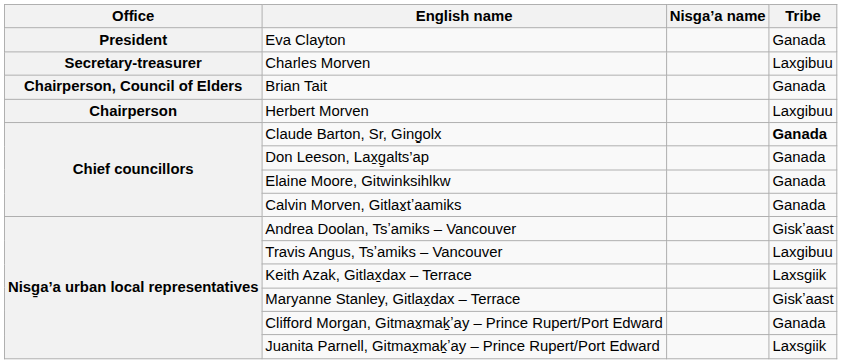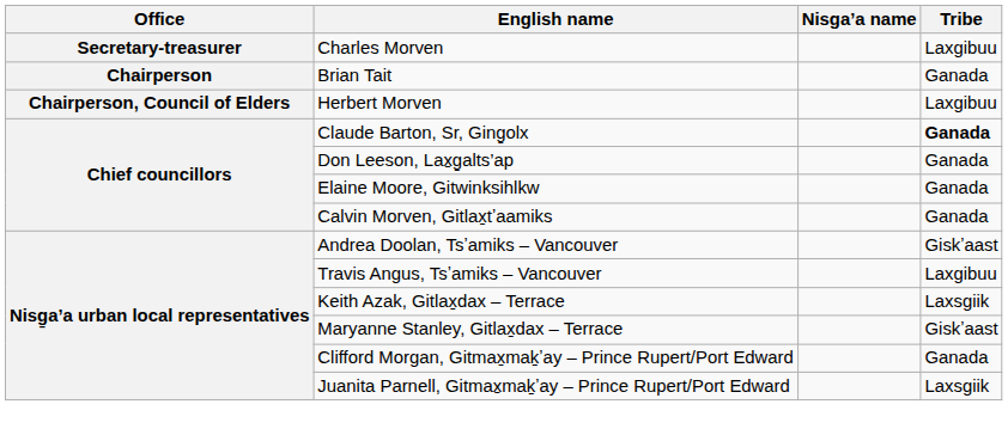- row: President | Eva Clayton | Ganada
Brian Tait | Office: Chairperson, Council of Elders -> Chairperson
Herbert Morven | Office: Chairperson -> Chairperson, Council of Elders
